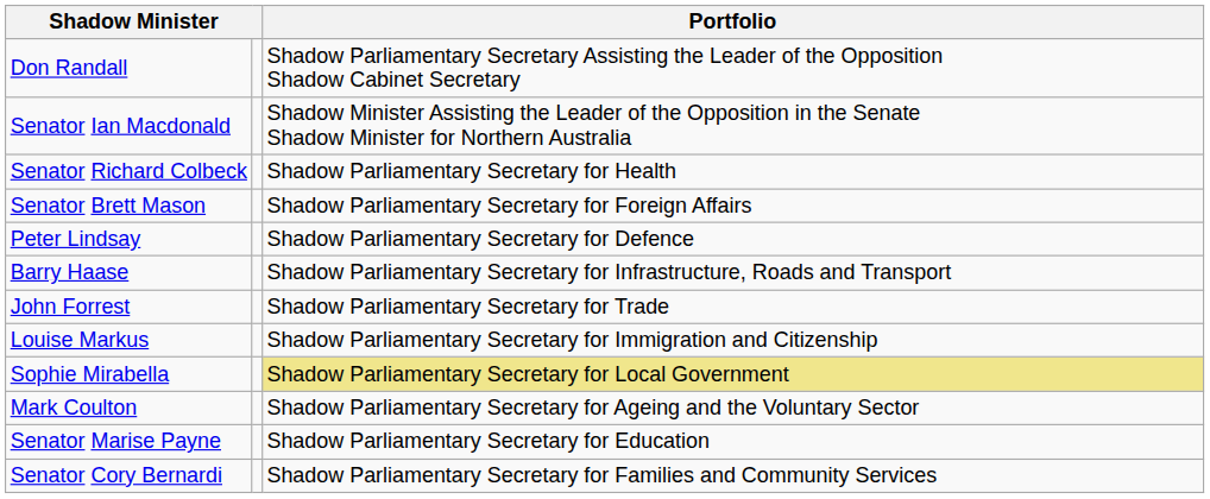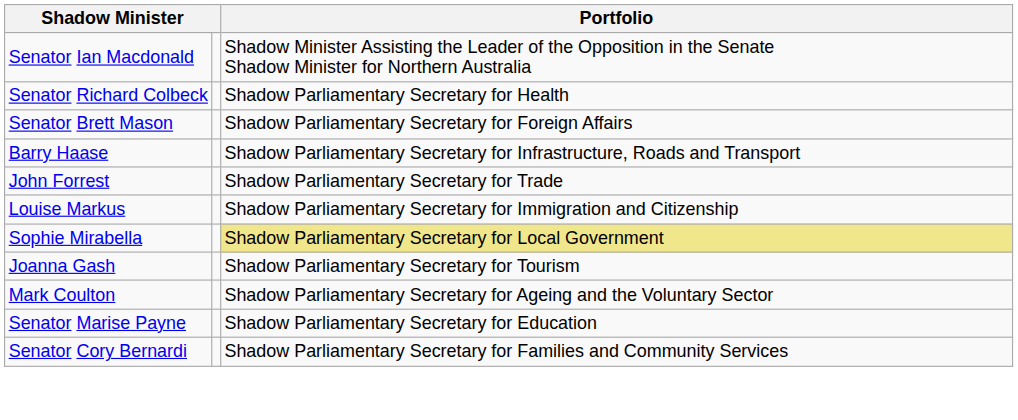- row: Don Randall | Shadow Parliamentary Secretary Assisting the Leader of the Opposition Shadow Cabinet Secretary
- row: Peter Lindsay | Shadow Parliamentary Secretary for Defence
+ row: Joanna Gash | Shadow Parliamentary Secretary for Tourism
